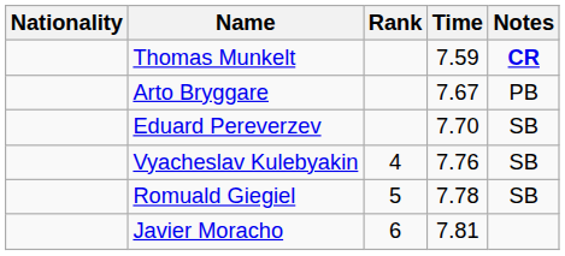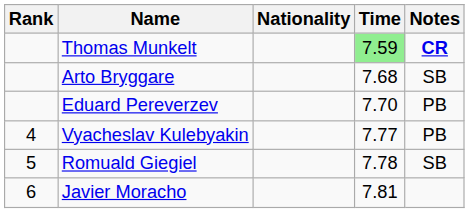columns swapped: Rank <-> Nationality
Thomas Munkelt | Time: no background -> lightgreen background
Arto Bryggare | Time: 7.67 -> 7.68
Arto Bryggare | Notes: PB -> SB
Eduard Pereverzev | Notes: SB -> PB
Vyacheslav Kulebyakin | Time: 7.76 -> 7.77
Vyacheslav Kulebyakin | Notes: SB -> PB
